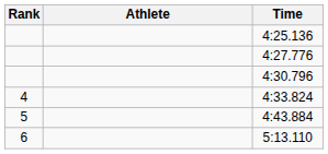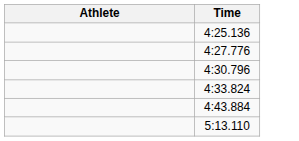- column: Rank | 4 | 5 | 6
